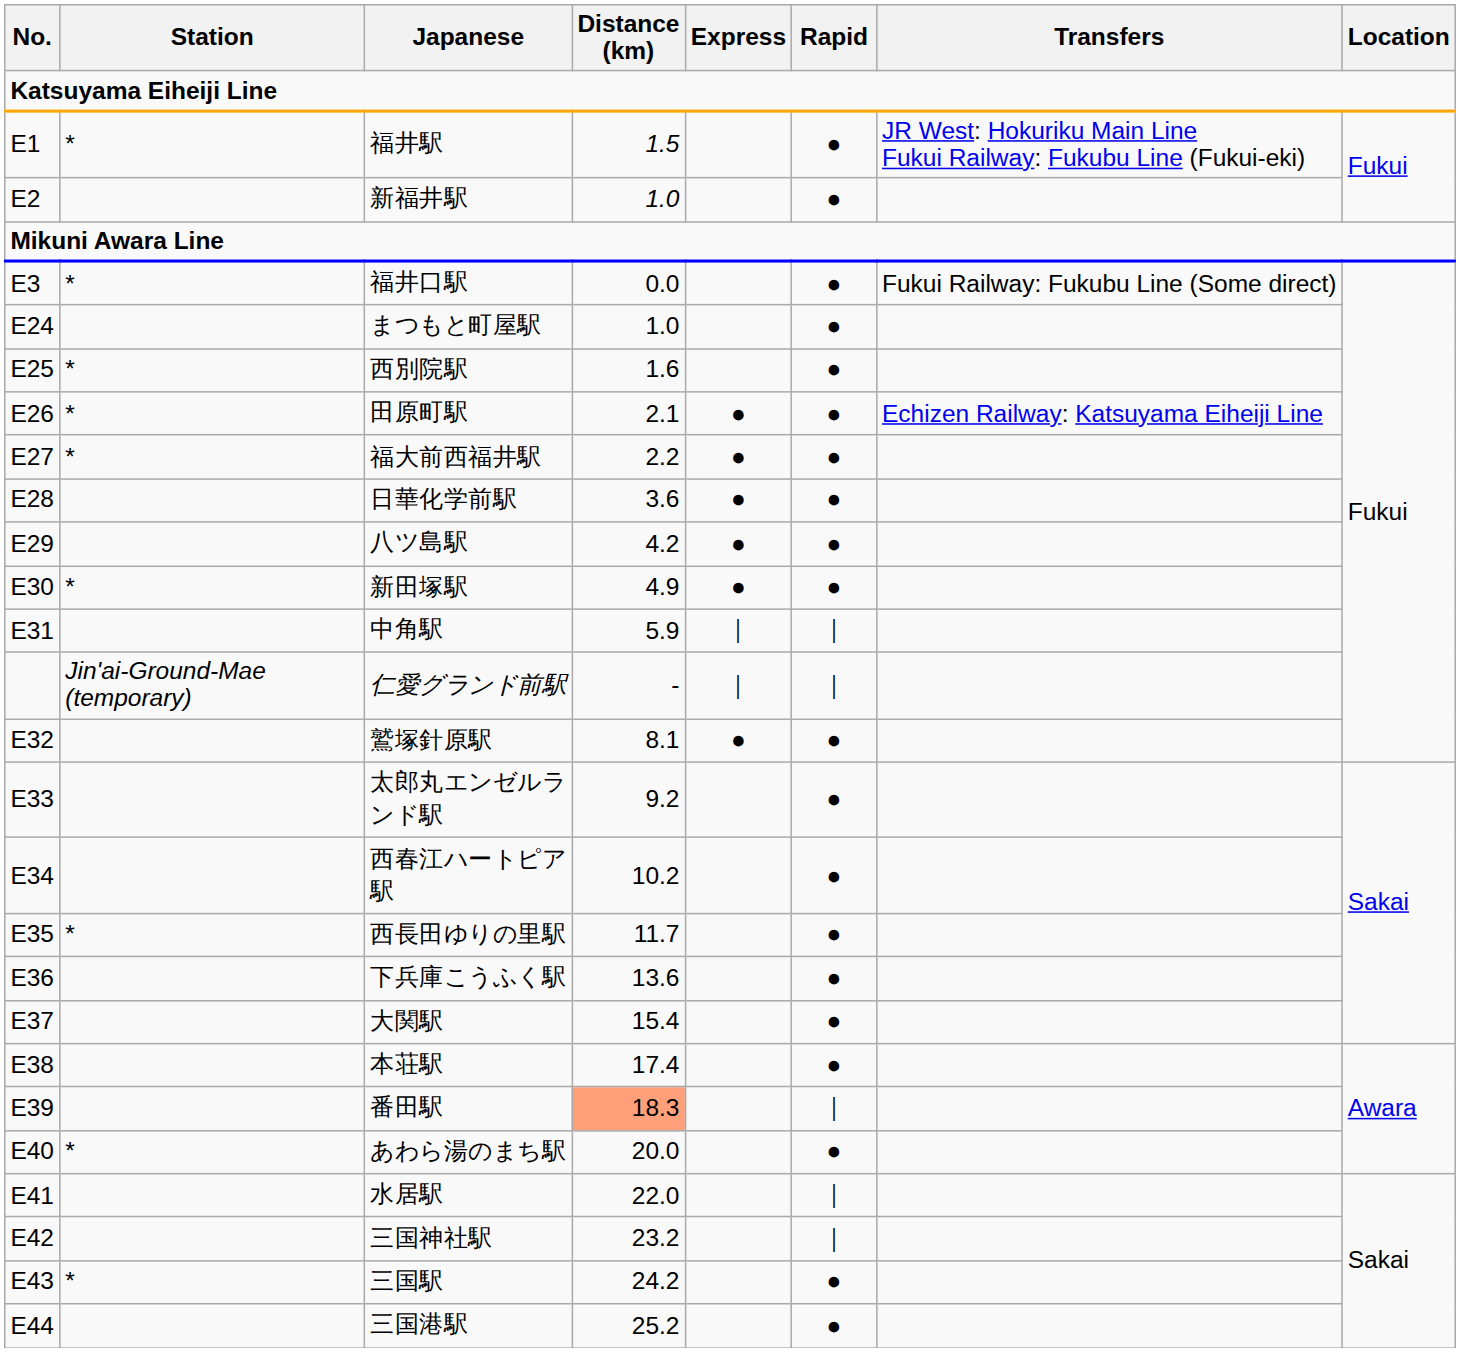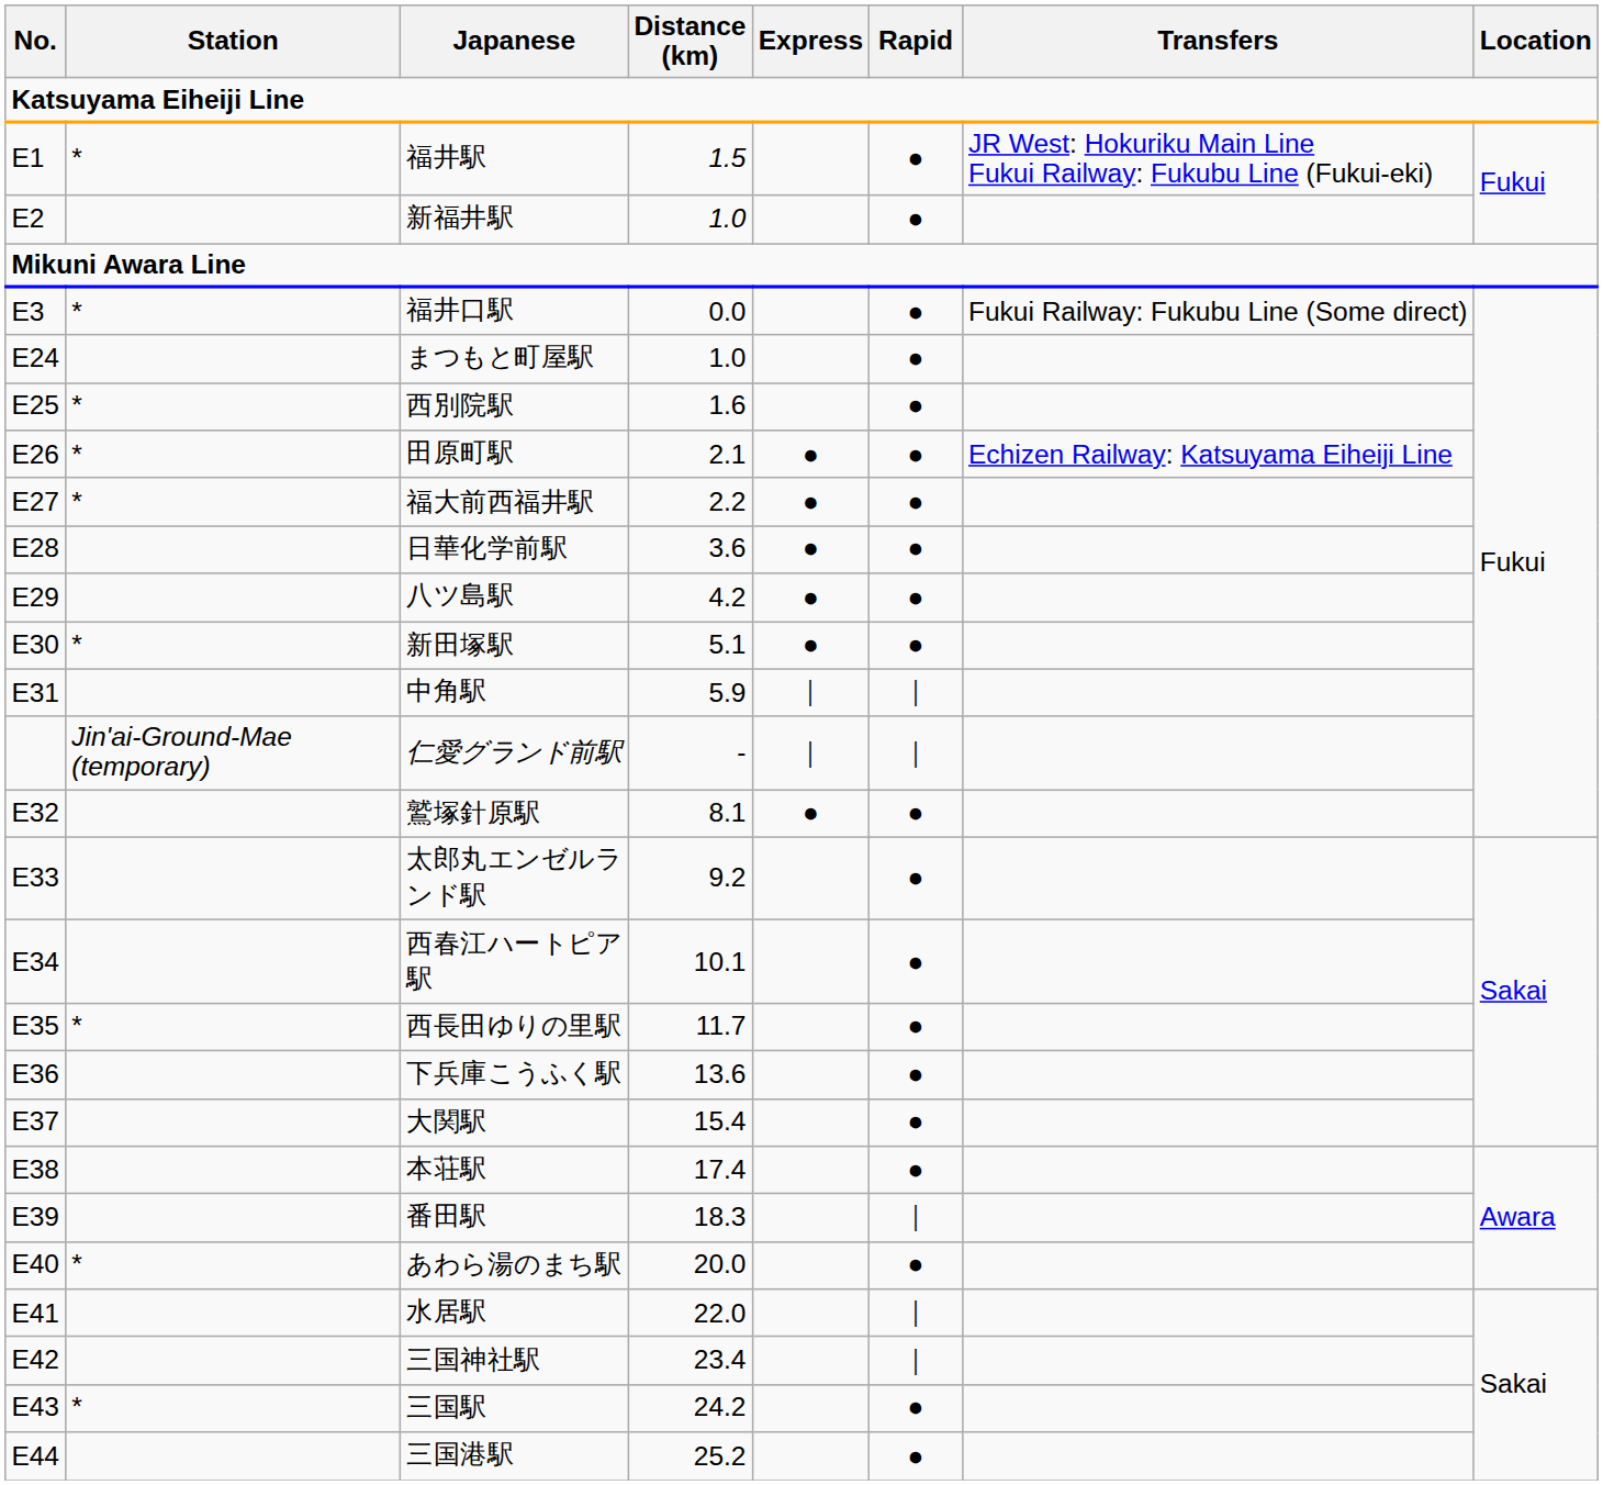新田塚駅 | Distance (km): 4.9 -> 5.1
西春江ハートピア駅 | Distance (km): 10.2 -> 10.1
番田駅 | Distance (km): lightsalmon background -> no background
三国神社駅 | Distance (km): 23.2 -> 23.4
